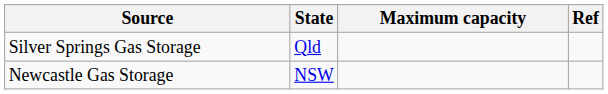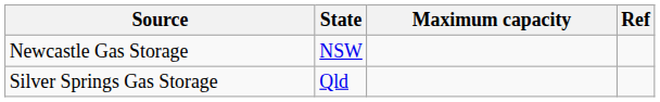rows swapped: Newcastle Gas Storage <-> Silver Springs Gas Storage
